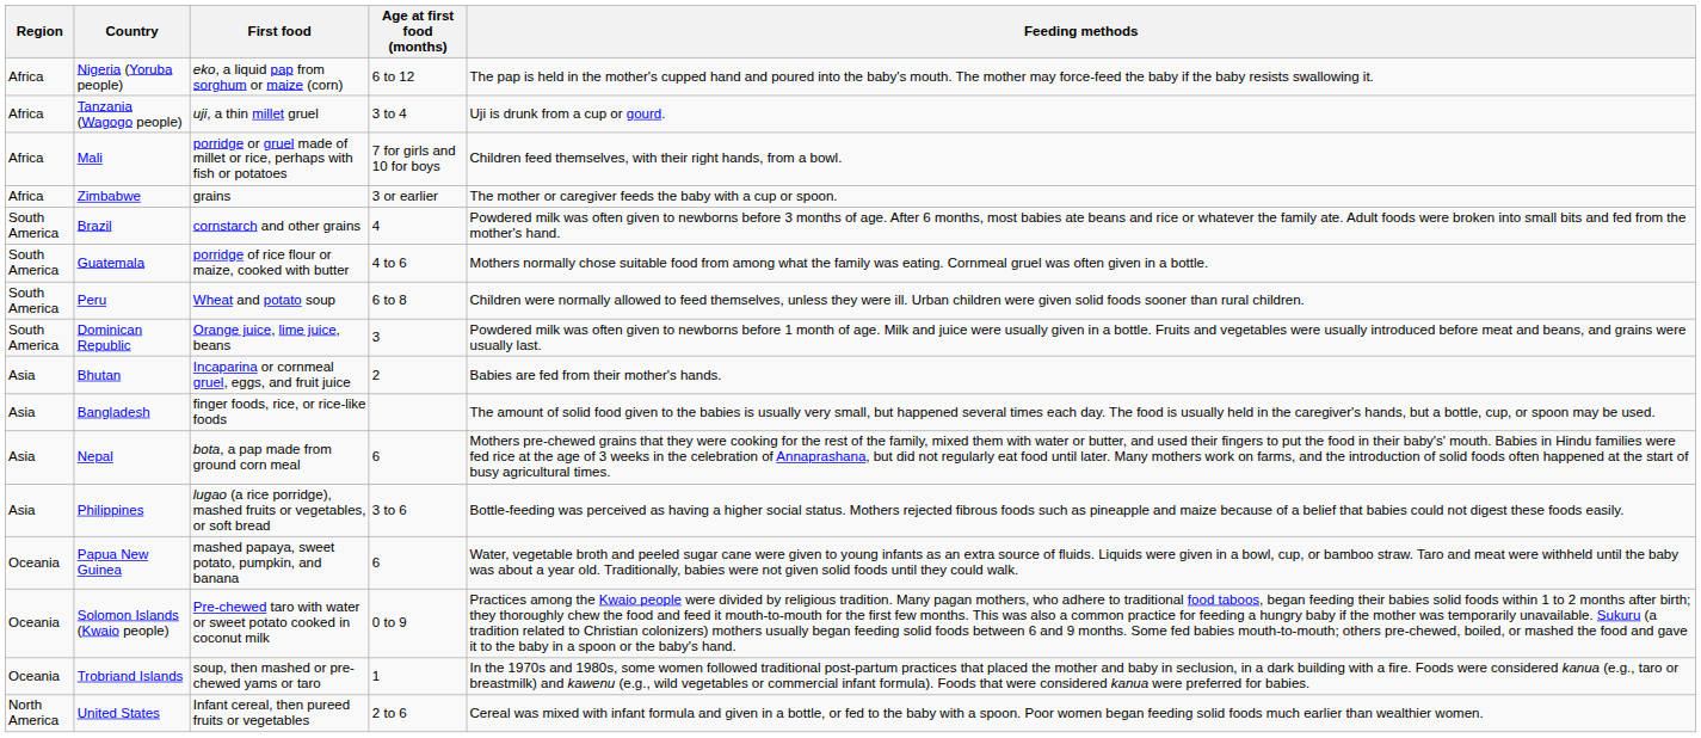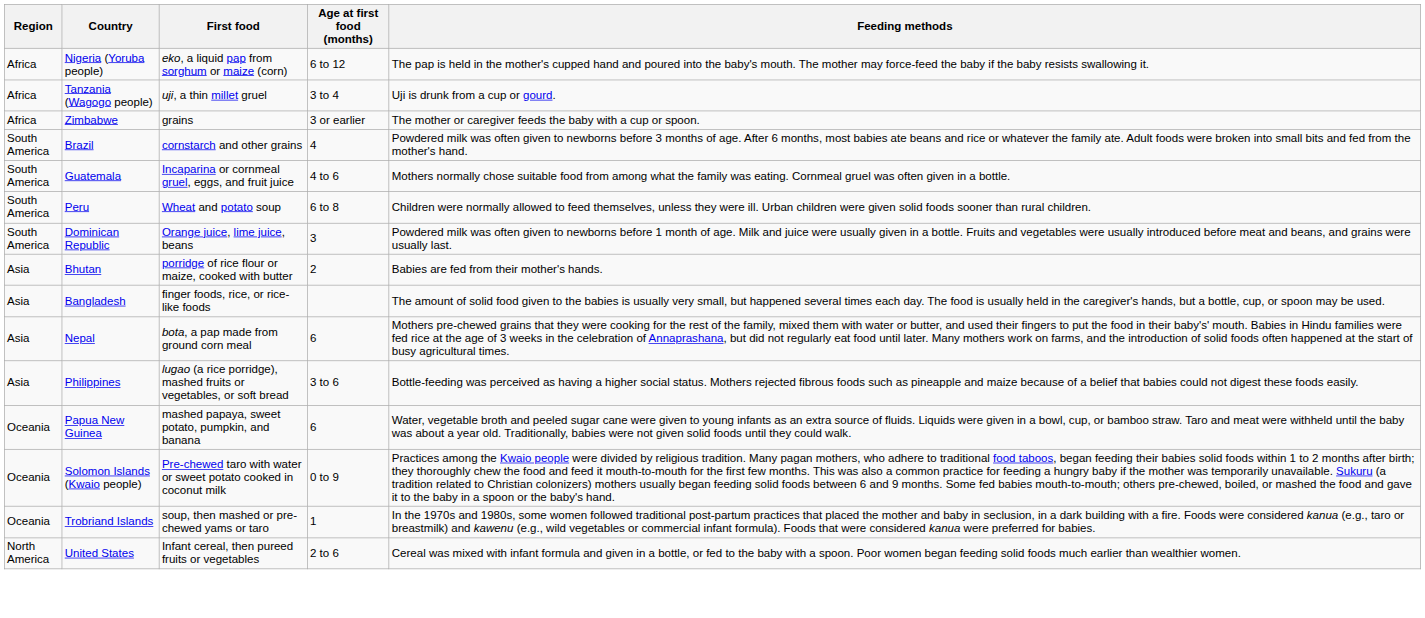- row: Africa | Mali | porridge or gruel made of millet or rice, perhaps with fish or potatoes | 7 for girls and 10 for boys | Children feed themselves, with their right hands, from a bowl.
Guatemala | First food: porridge of rice flour or maize, cooked with butter -> Incaparina or cornmeal gruel, eggs, and fruit juice
Bhutan | First food: Incaparina or cornmeal gruel, eggs, and fruit juice -> porridge of rice flour or maize, cooked with butter
